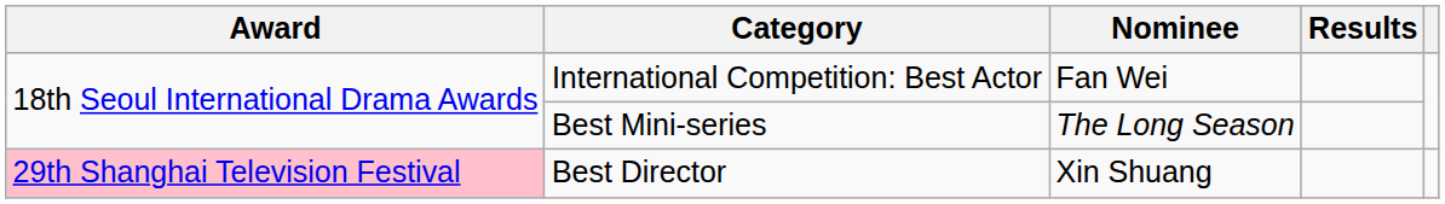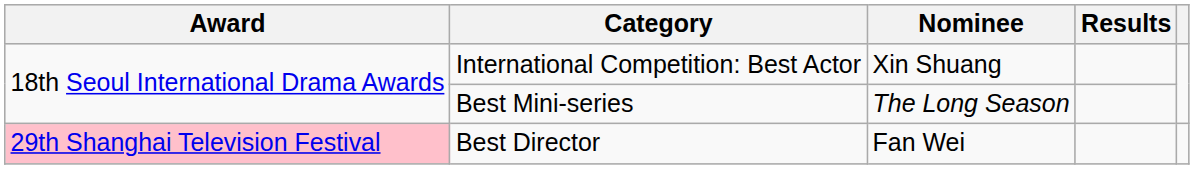International Competition: Best Actor | Nominee: Fan Wei -> Xin Shuang
Best Director | Nominee: Xin Shuang -> Fan Wei
